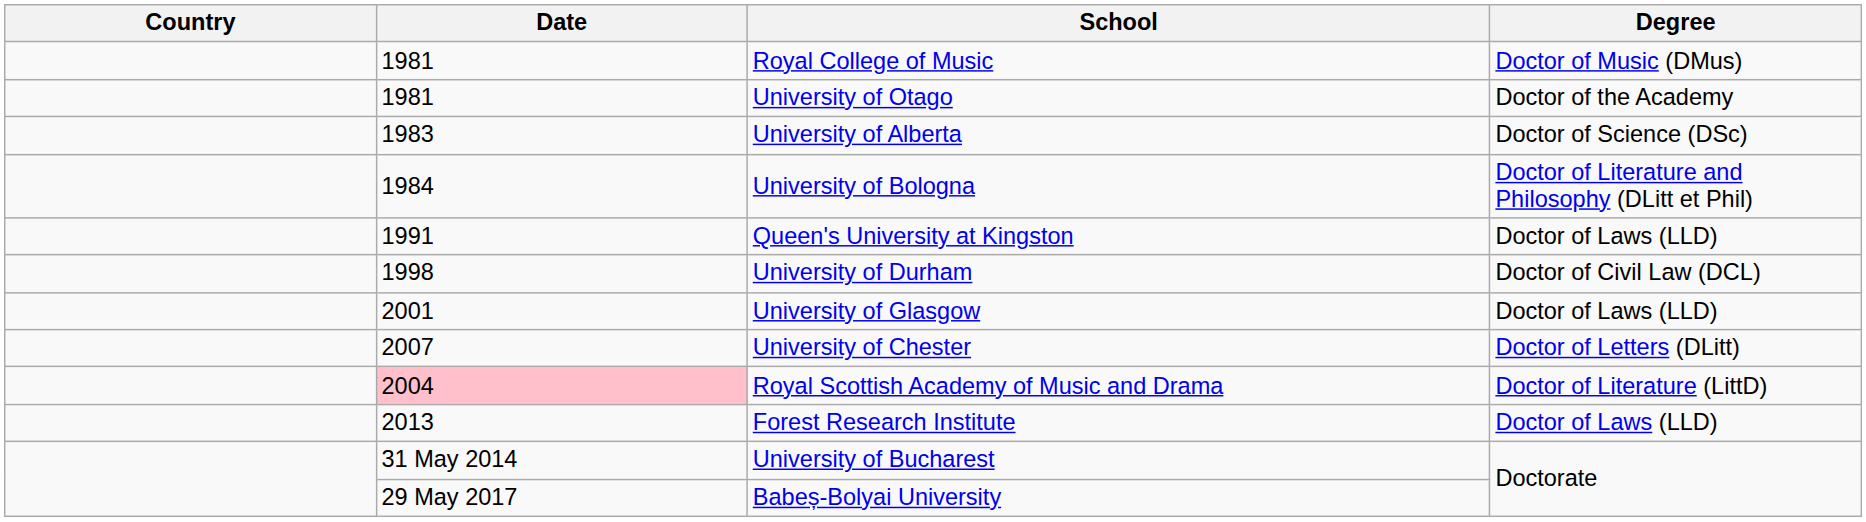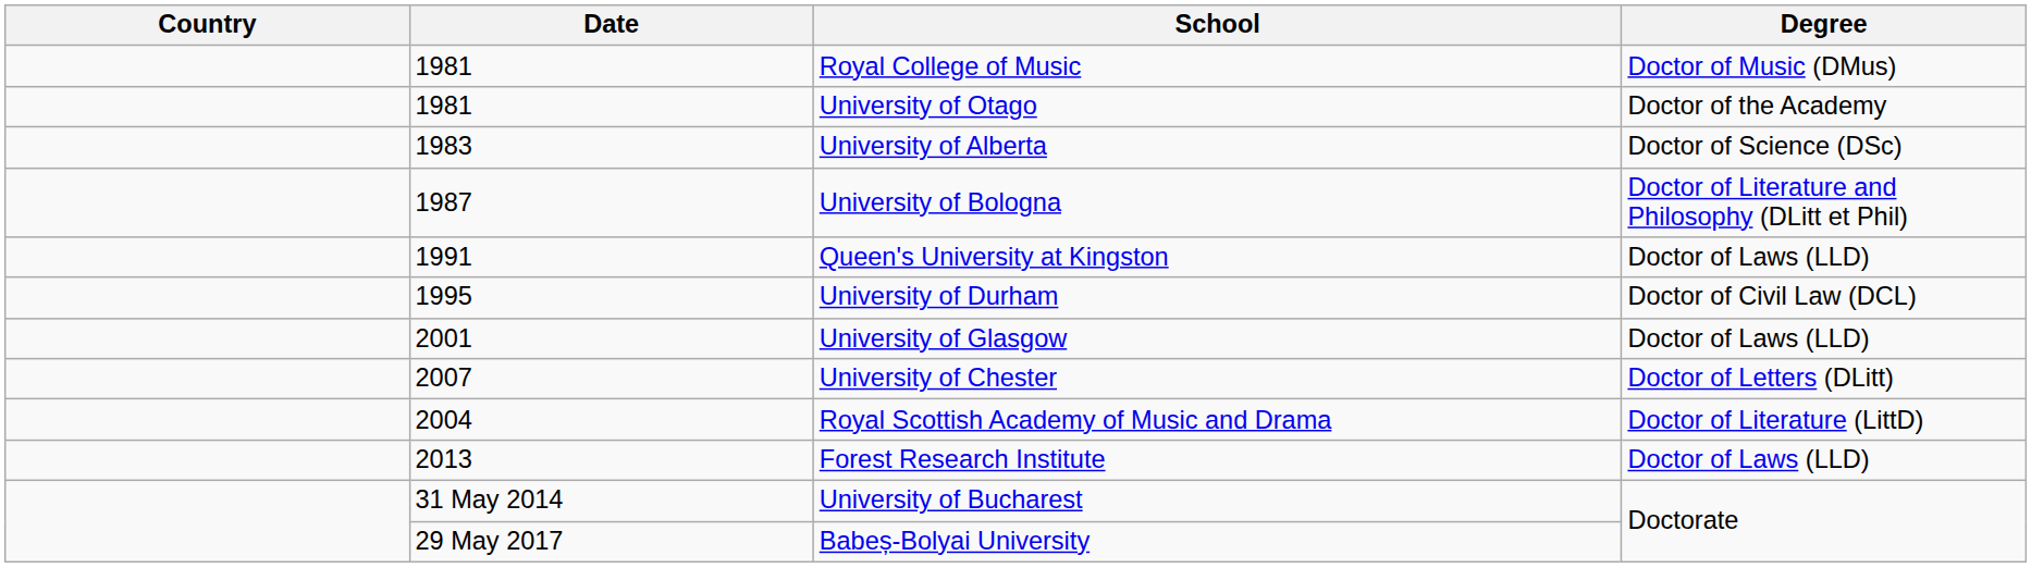University of Bologna | Date: 1984 -> 1987
University of Durham | Date: 1998 -> 1995
Royal Scottish Academy of Music and Drama | Date: pink background -> no background
